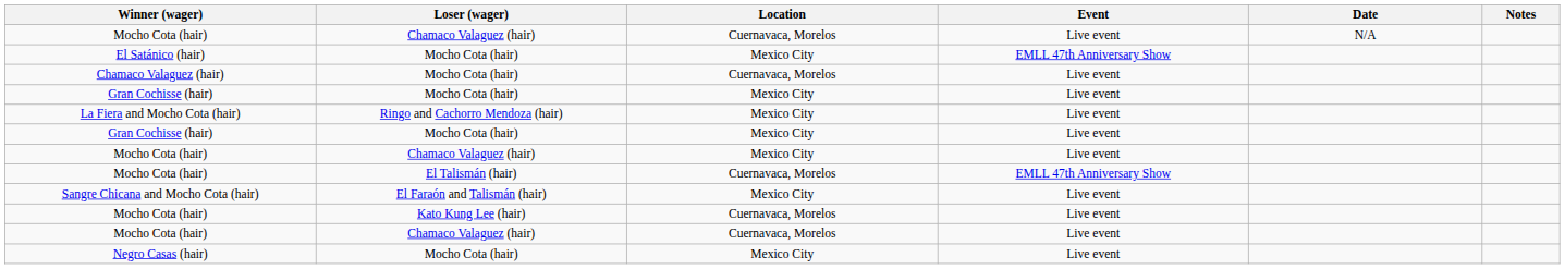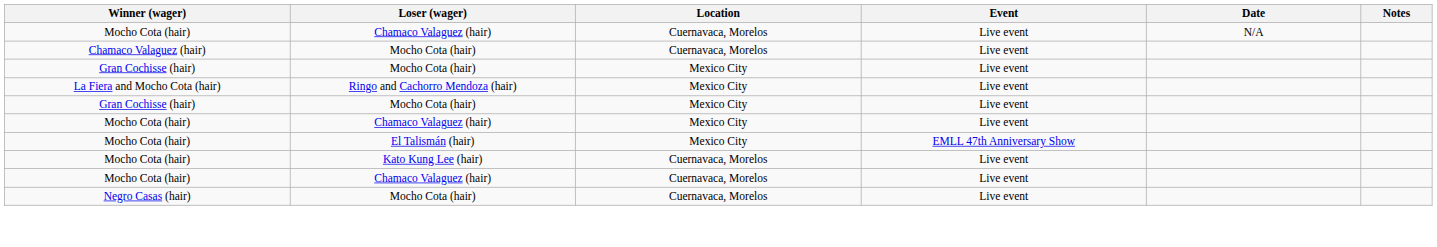- row: El Satánico (hair) | Mocho Cota (hair) | Mexico City | EMLL 47th Anniversary Show
Mocho Cota (hair) / El Talismán (hair) | Location: Cuernavaca, Morelos -> Mexico City
- row: Sangre Chicana and Mocho Cota (hair) | El Faraón and Talismán (hair) | Mexico City | Live event
Negro Casas (hair) | Location: Mexico City -> Cuernavaca, Morelos
